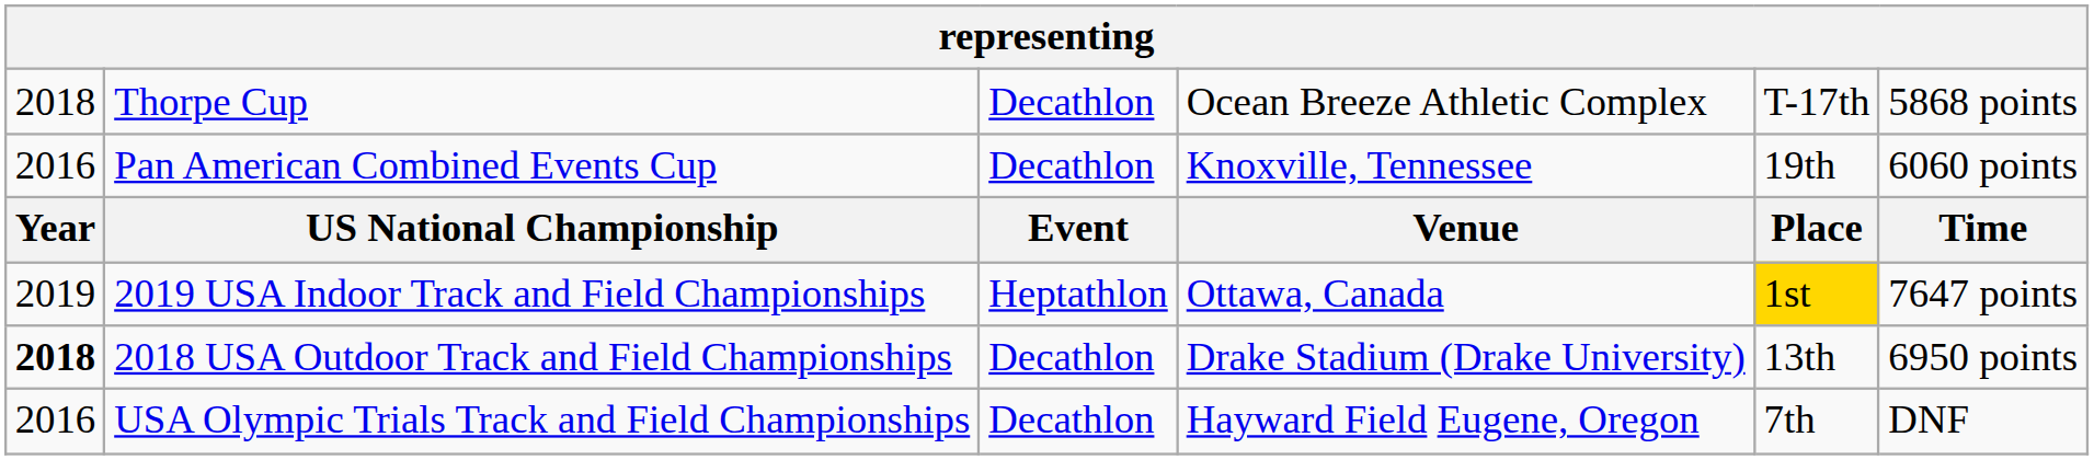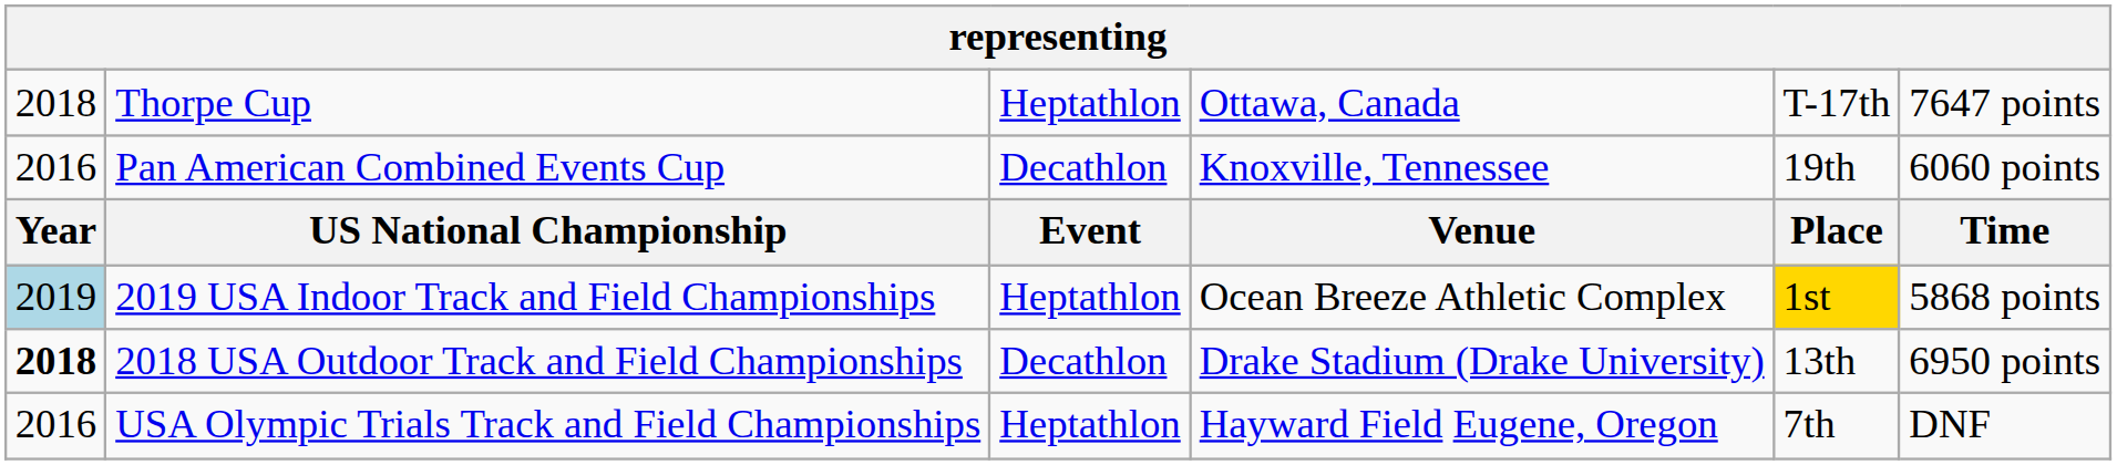Thorpe Cup | column 3: Decathlon -> Heptathlon
Thorpe Cup | column 4: Ocean Breeze Athletic Complex -> Ottawa, Canada
Thorpe Cup | column 6: 5868 points -> 7647 points
2019 USA Indoor Track and Field Championships | column 1: no background -> lightblue background
2019 USA Indoor Track and Field Championships | column 4: Ottawa, Canada -> Ocean Breeze Athletic Complex
2019 USA Indoor Track and Field Championships | column 6: 7647 points -> 5868 points
USA Olympic Trials Track and Field Championships | column 3: Decathlon -> Heptathlon
